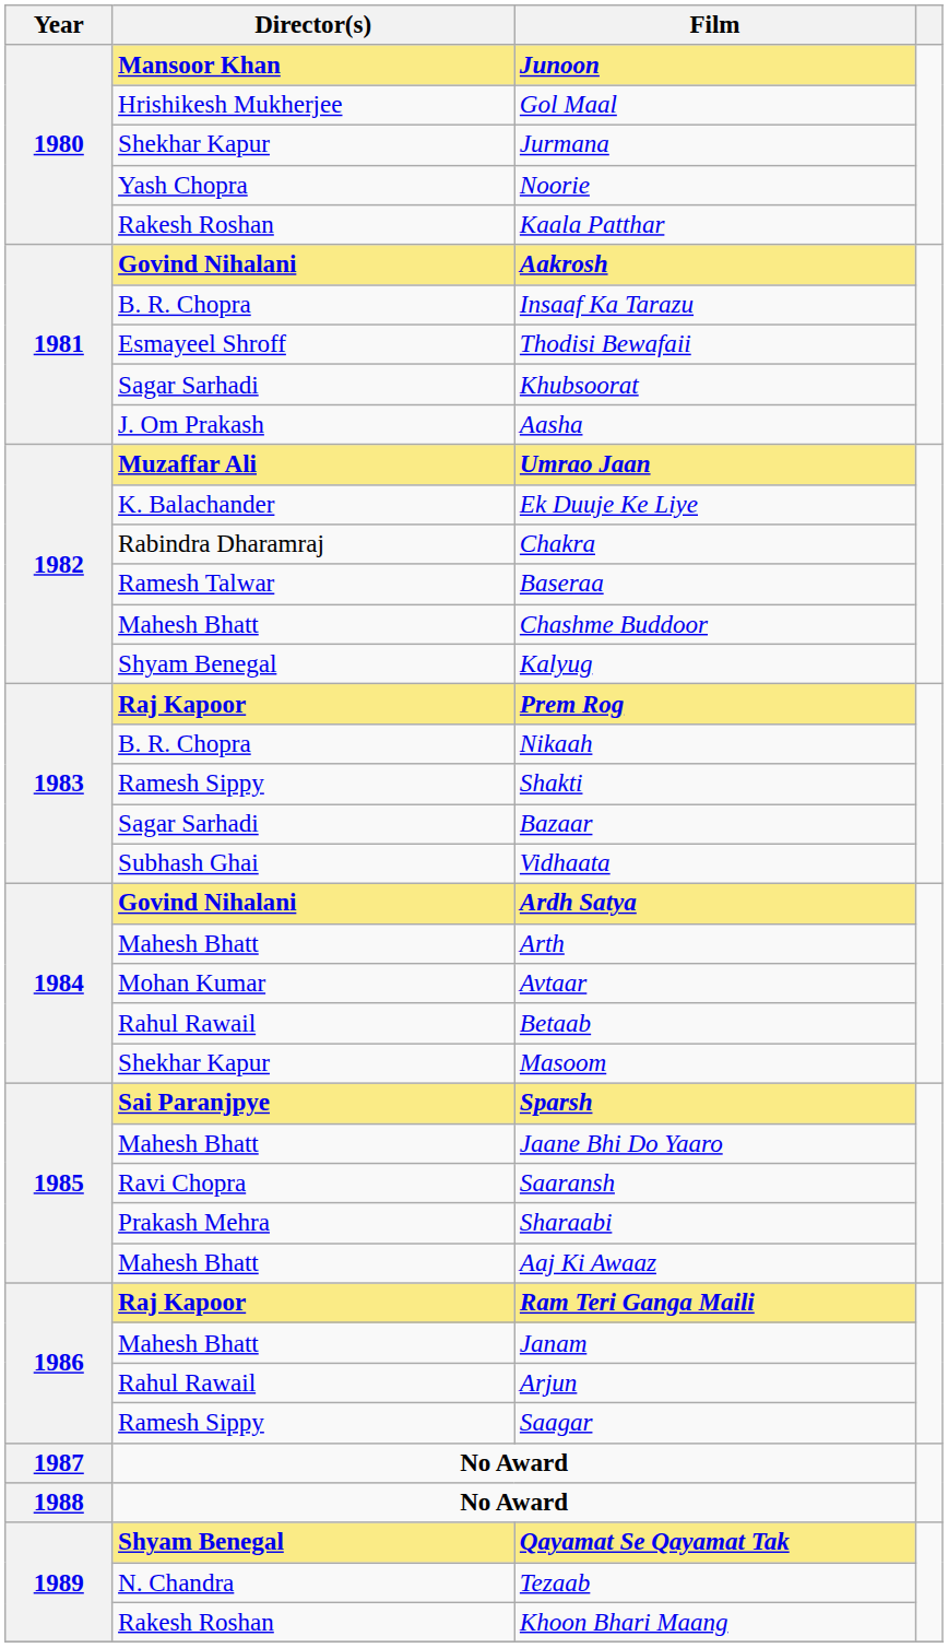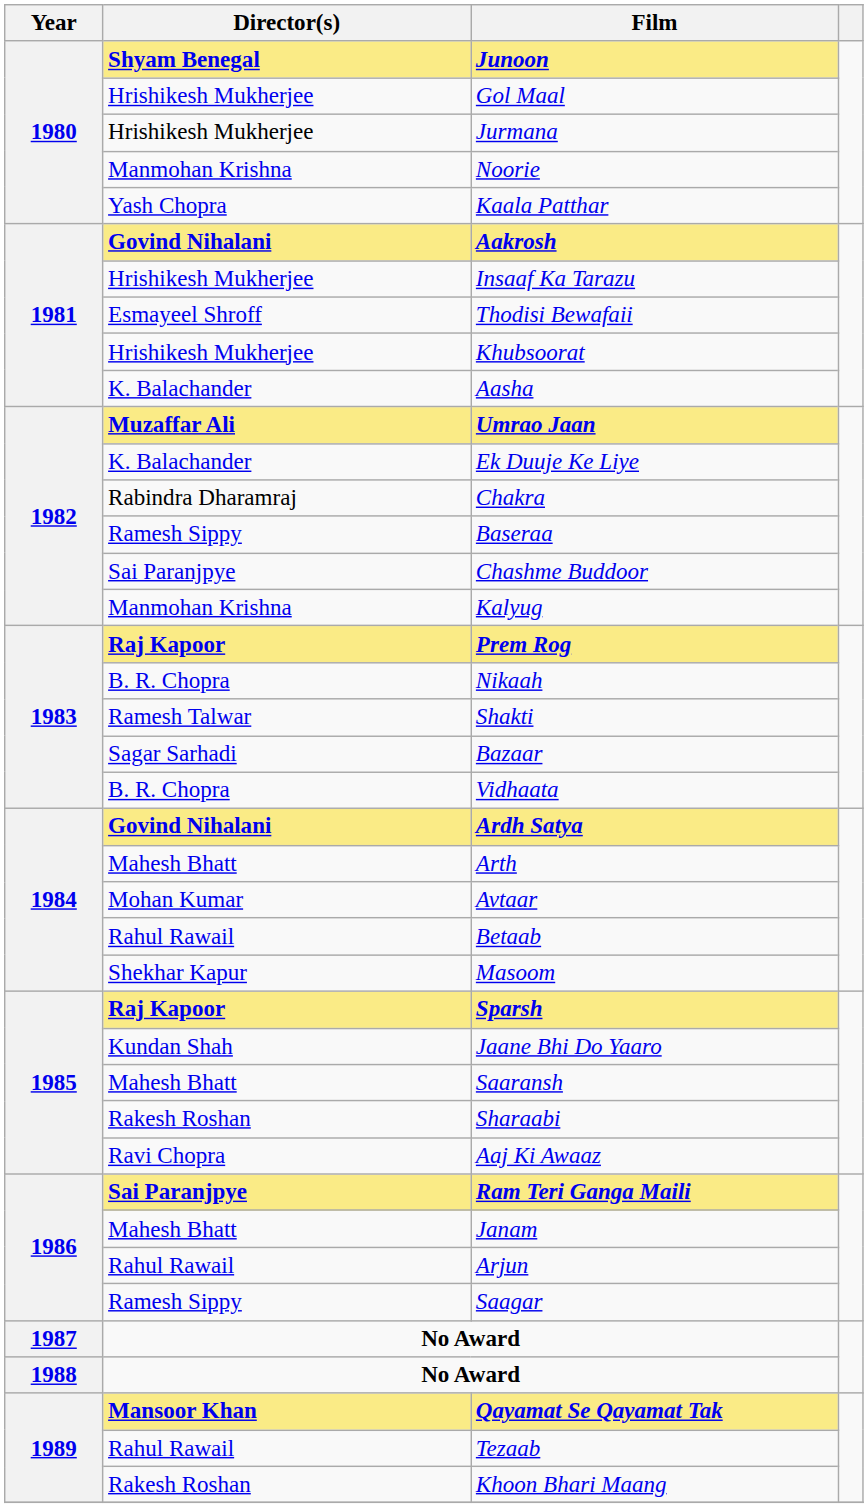Junoon | Director(s): Mansoor Khan -> Shyam Benegal
Jurmana | Director(s): Shekhar Kapur -> Hrishikesh Mukherjee
Noorie | Director(s): Yash Chopra -> Manmohan Krishna
Kaala Patthar | Director(s): Rakesh Roshan -> Yash Chopra
Insaaf Ka Tarazu | Director(s): B. R. Chopra -> Hrishikesh Mukherjee
Khubsoorat | Director(s): Sagar Sarhadi -> Hrishikesh Mukherjee
Aasha | Director(s): J. Om Prakash -> K. Balachander
Baseraa | Director(s): Ramesh Talwar -> Ramesh Sippy
Chashme Buddoor | Director(s): Mahesh Bhatt -> Sai Paranjpye
Kalyug | Director(s): Shyam Benegal -> Manmohan Krishna
Shakti | Director(s): Ramesh Sippy -> Ramesh Talwar
Vidhaata | Director(s): Subhash Ghai -> B. R. Chopra
Sparsh | Director(s): Sai Paranjpye -> Raj Kapoor
Jaane Bhi Do Yaaro | Director(s): Mahesh Bhatt -> Kundan Shah
Saaransh | Director(s): Ravi Chopra -> Mahesh Bhatt
Sharaabi | Director(s): Prakash Mehra -> Rakesh Roshan
Aaj Ki Awaaz | Director(s): Mahesh Bhatt -> Ravi Chopra
Ram Teri Ganga Maili | Director(s): Raj Kapoor -> Sai Paranjpye
Qayamat Se Qayamat Tak | Director(s): Shyam Benegal -> Mansoor Khan
Tezaab | Director(s): N. Chandra -> Rahul Rawail
